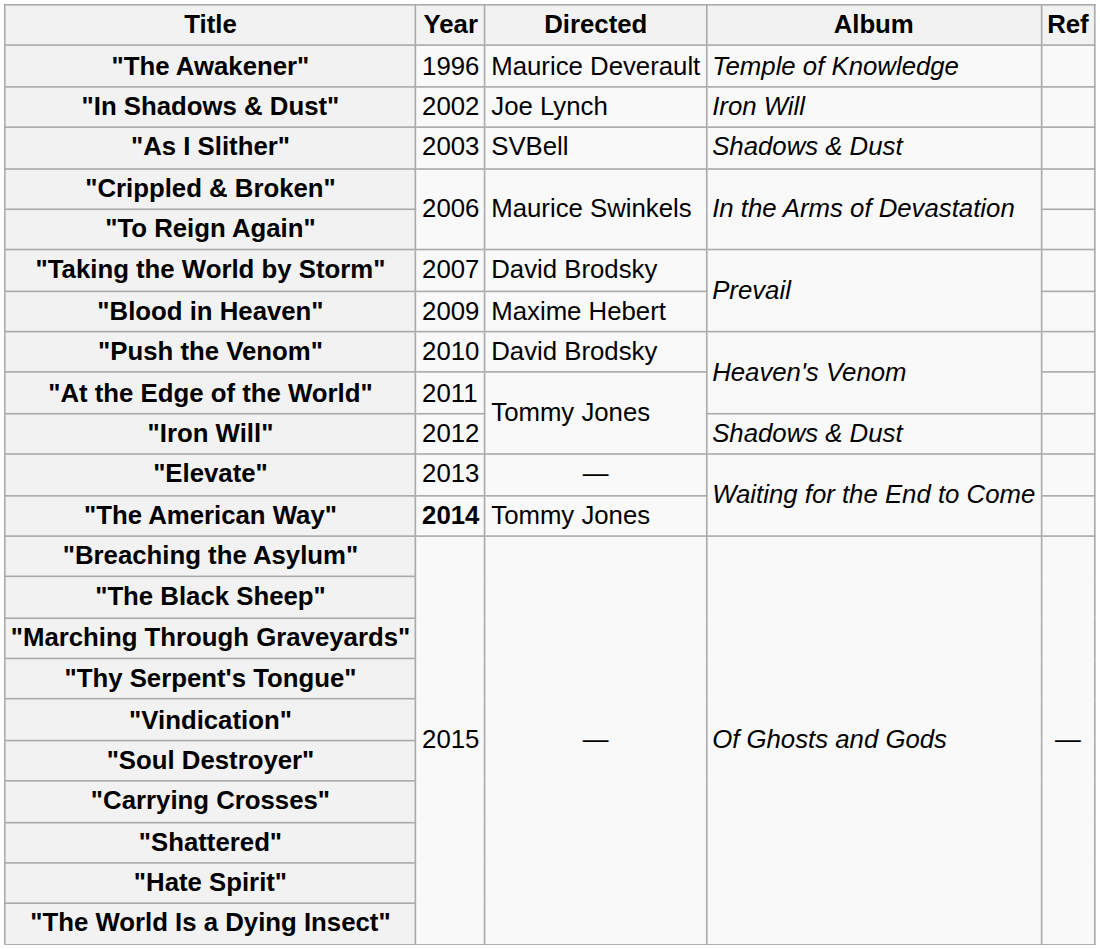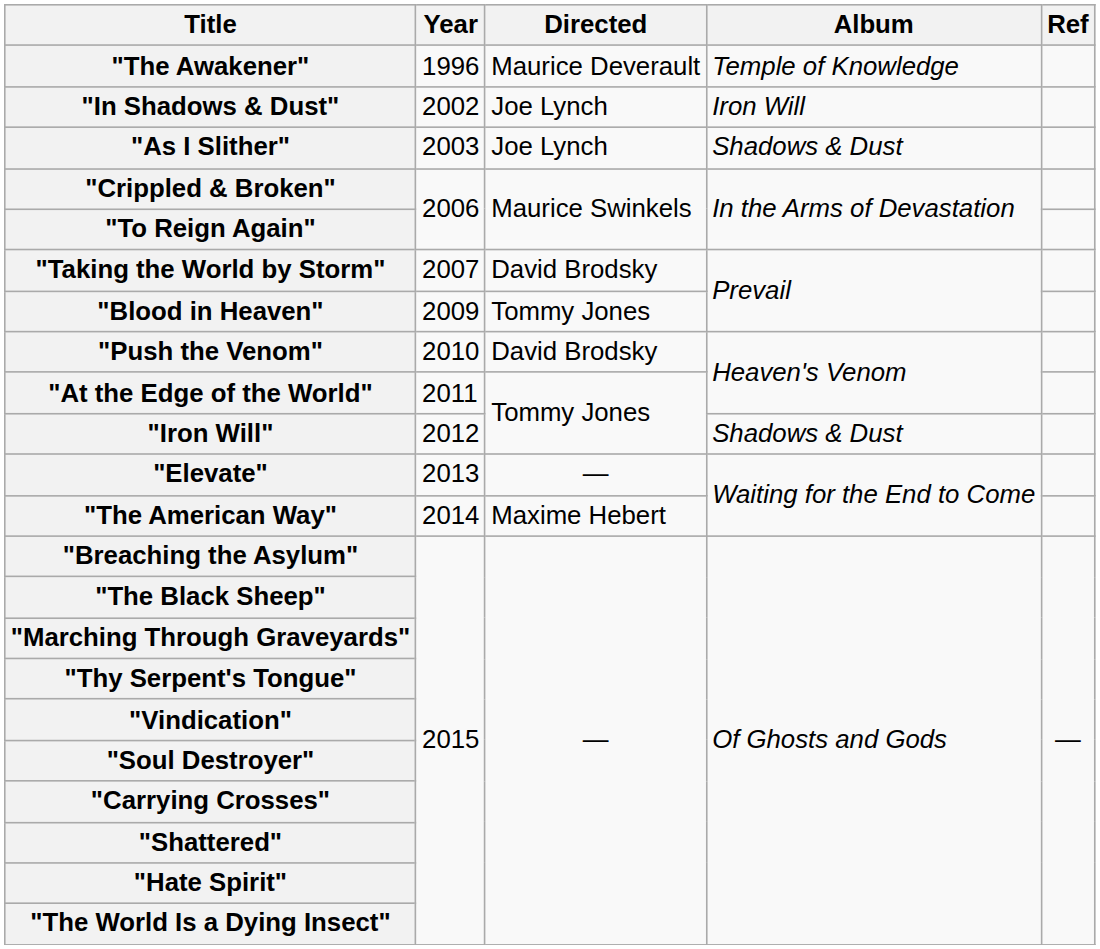"As I Slither" | Directed: SVBell -> Joe Lynch
"Blood in Heaven" | Directed: Maxime Hebert -> Tommy Jones
"The American Way" | Year: bold -> normal
"The American Way" | Directed: Tommy Jones -> Maxime Hebert
